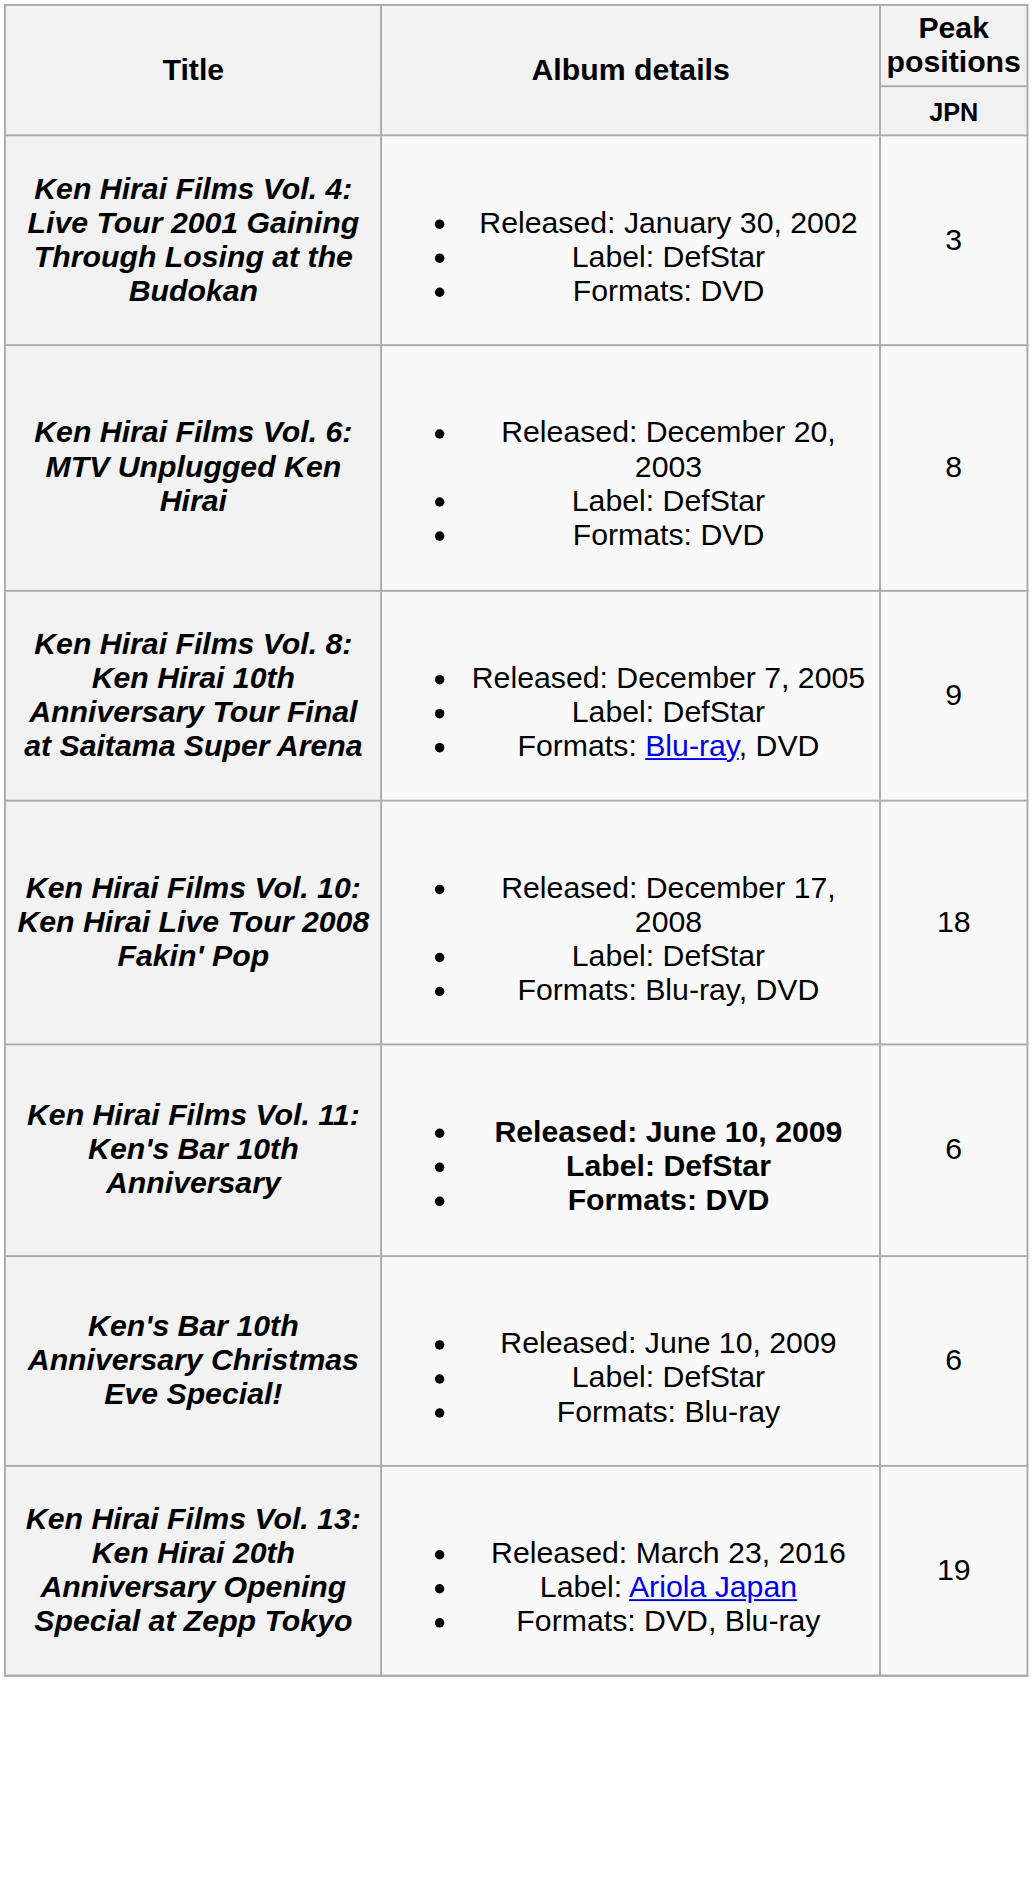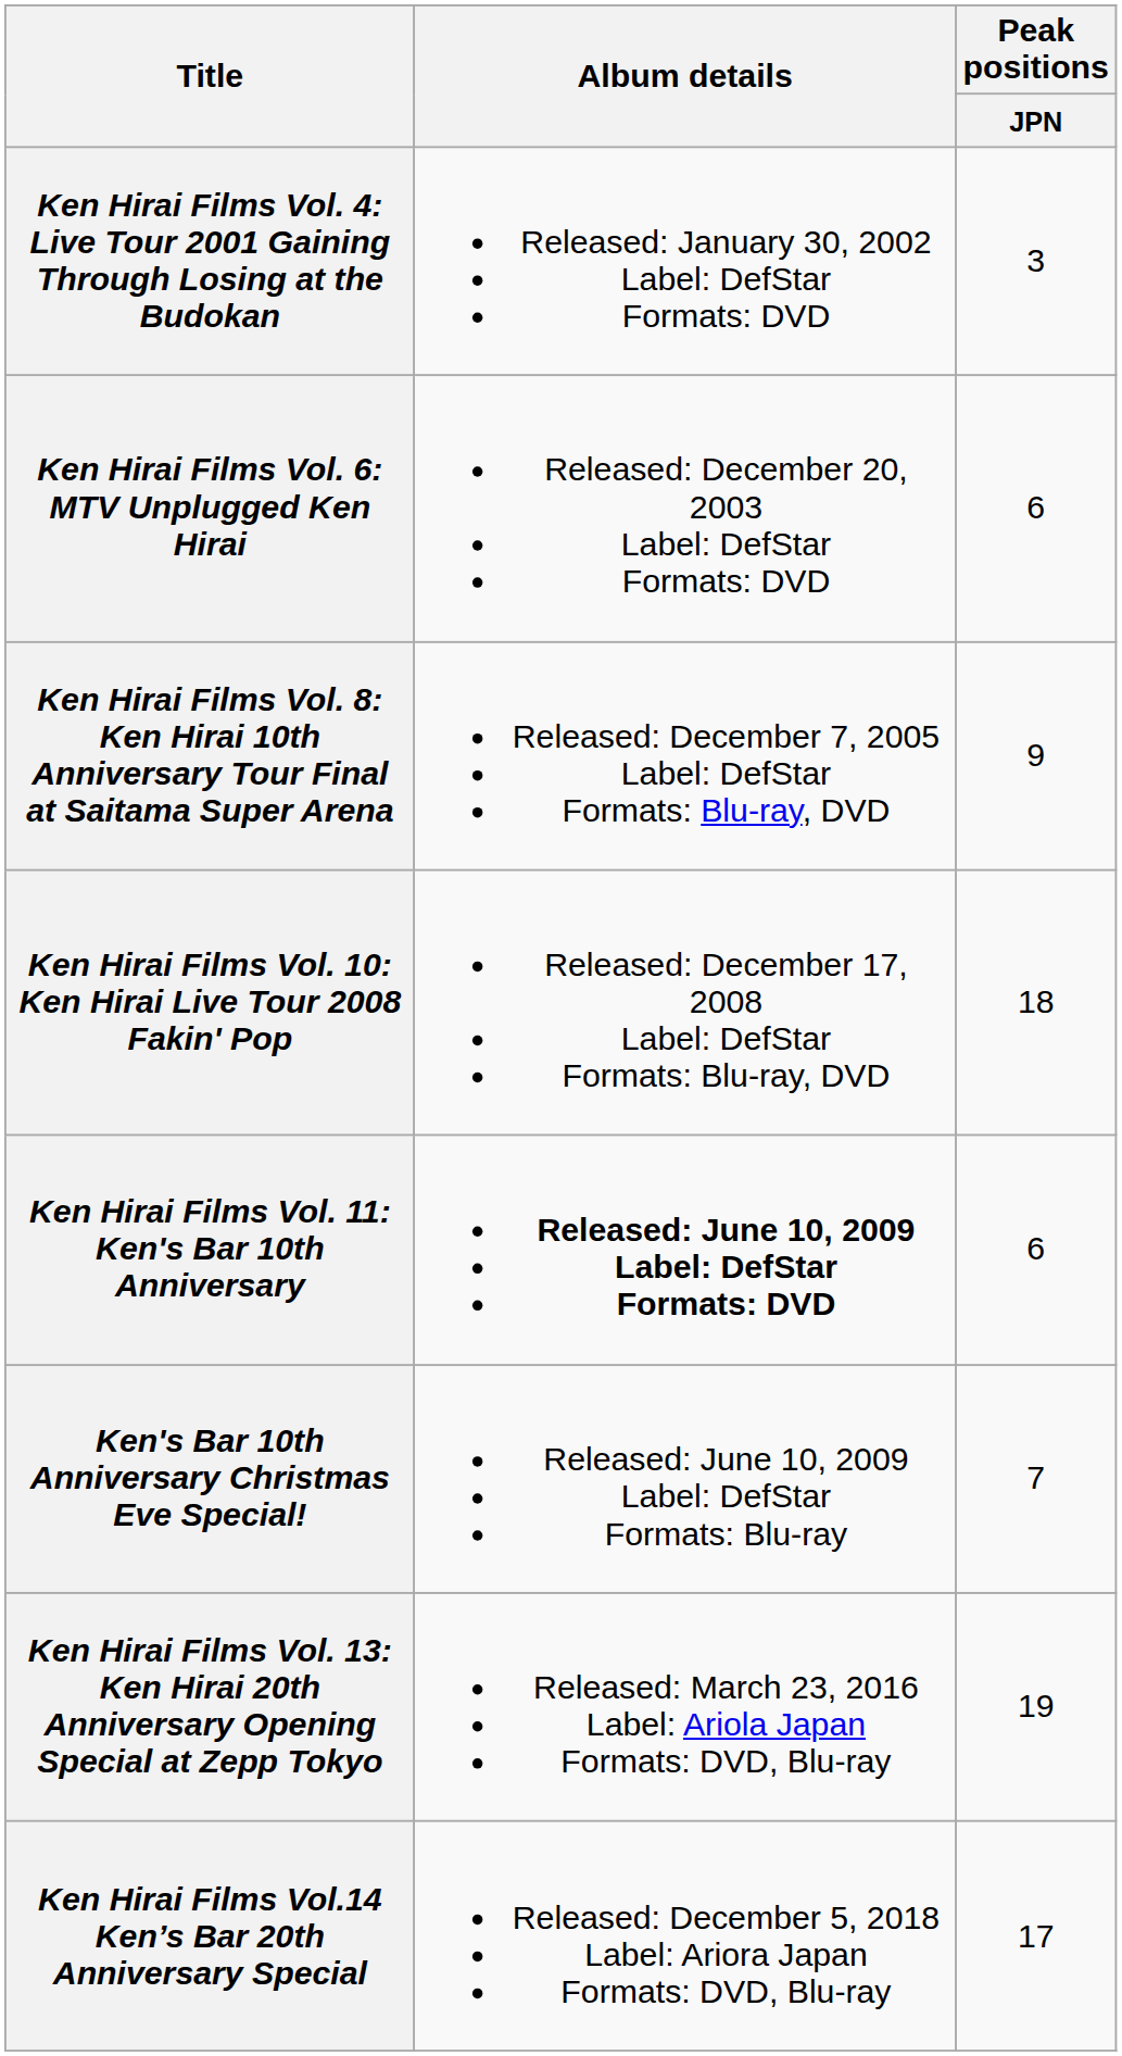Ken Hirai Films Vol. 6: MTV Unplugged Ken Hirai | Peak positions / JPN: 8 -> 6
Ken's Bar 10th Anniversary Christmas Eve Special! | Peak positions / JPN: 6 -> 7
+ row: Ken Hirai Films Vol.14 Ken’s Bar 20th Anniversary Special | Released: December 5, 2018 Label: Ariora Japan Formats: DVD, Blu-ray | 17
